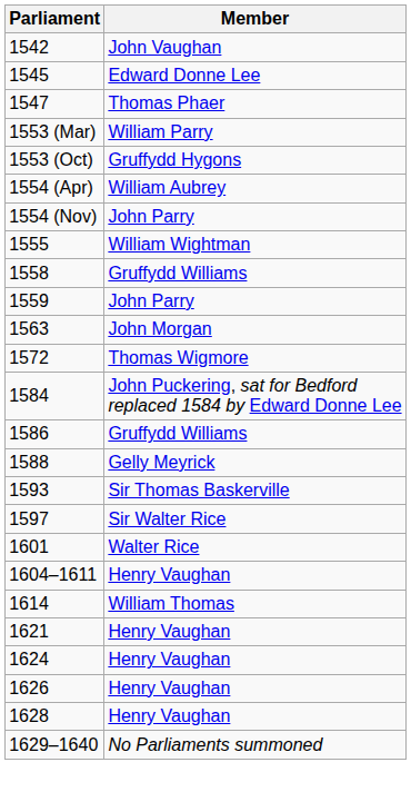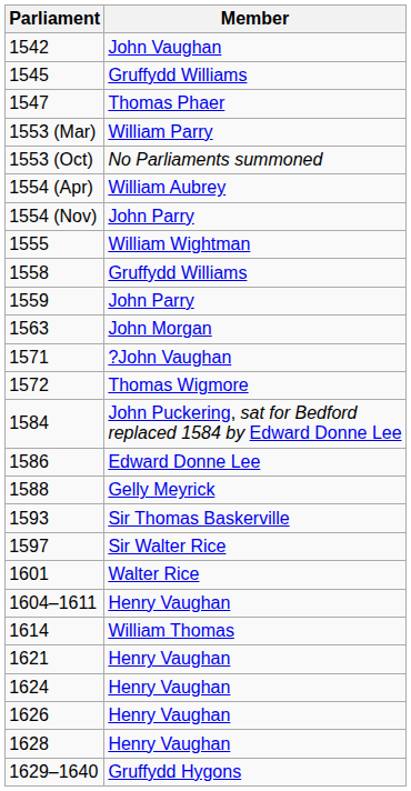1545 | Member: Edward Donne Lee -> Gruffydd Williams
1553 (Oct) | Member: Gruffydd Hygons -> No Parliaments summoned
+ row: 1571 | ?John Vaughan
1586 | Member: Gruffydd Williams -> Edward Donne Lee
1629–1640 | Member: No Parliaments summoned -> Gruffydd Hygons
